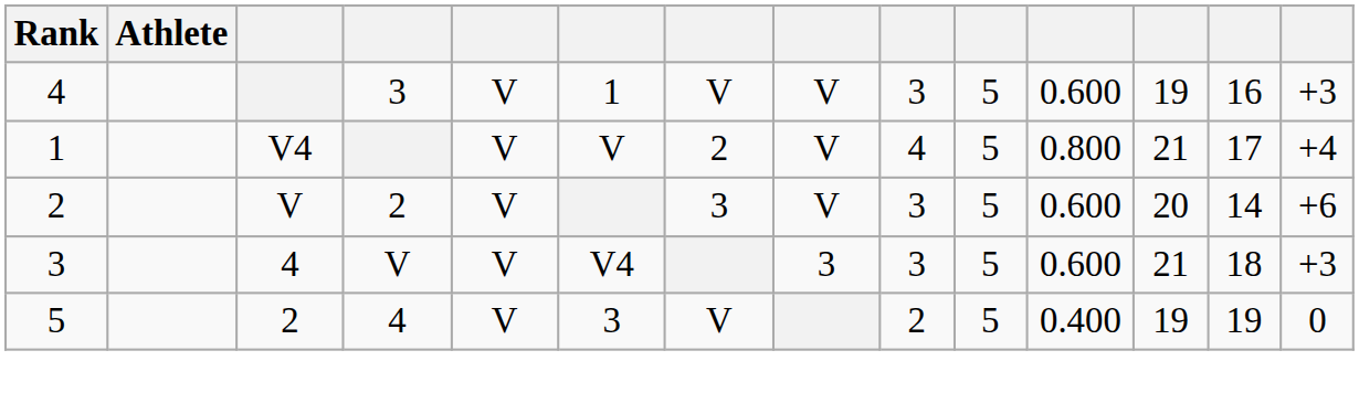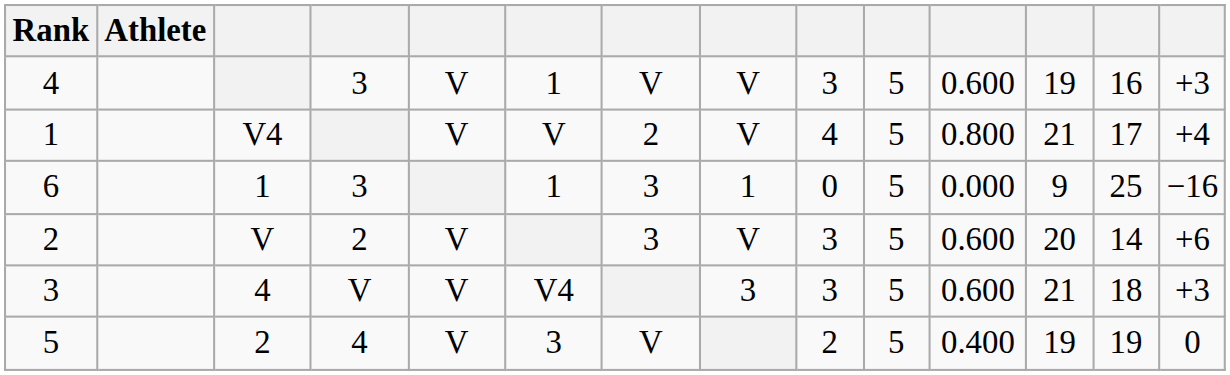+ row: 6 | 1 | 3 | 1 | 3 | 1 | 0 | 5 | 0.000 | 9 | 25 | −16
